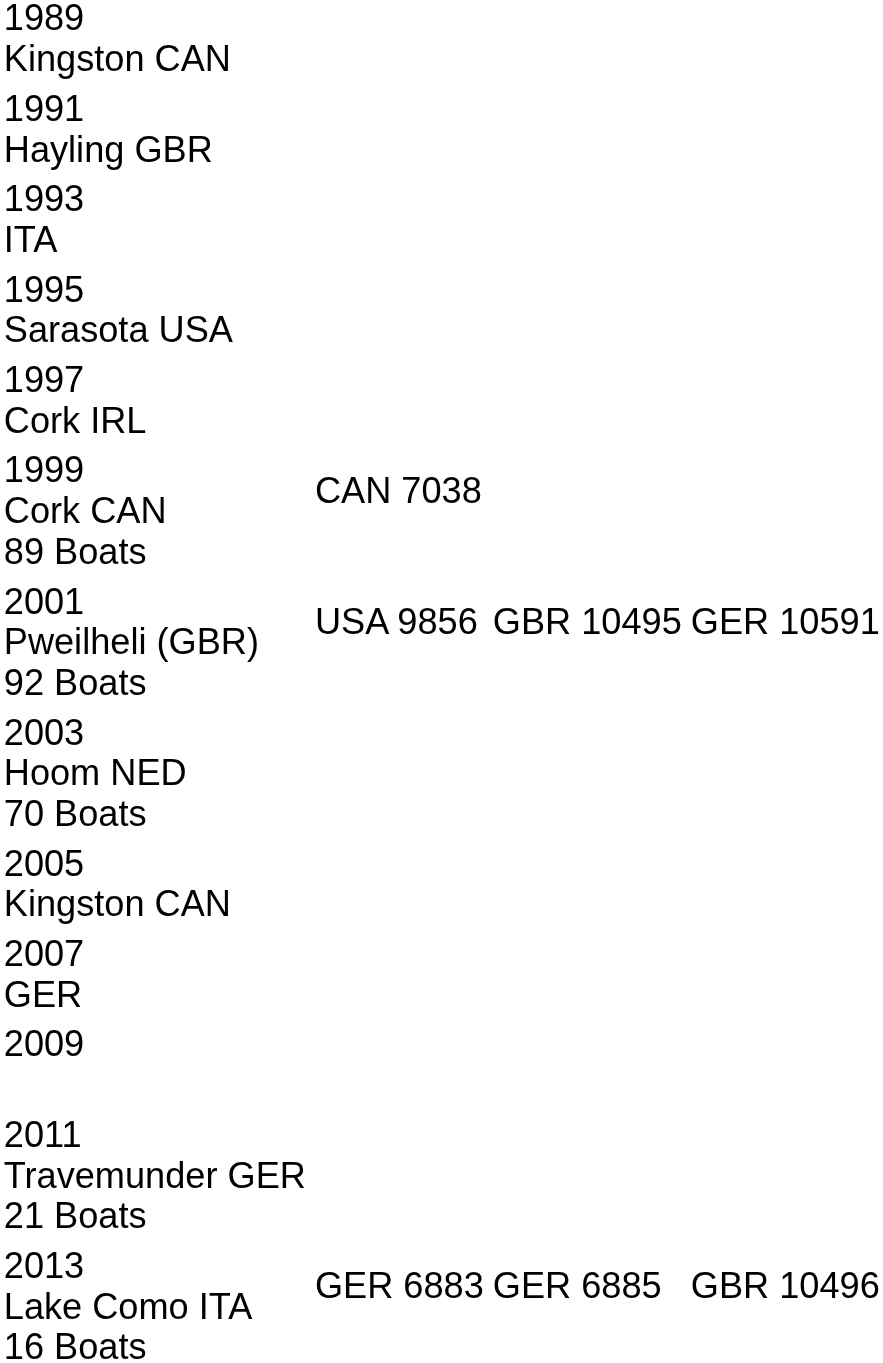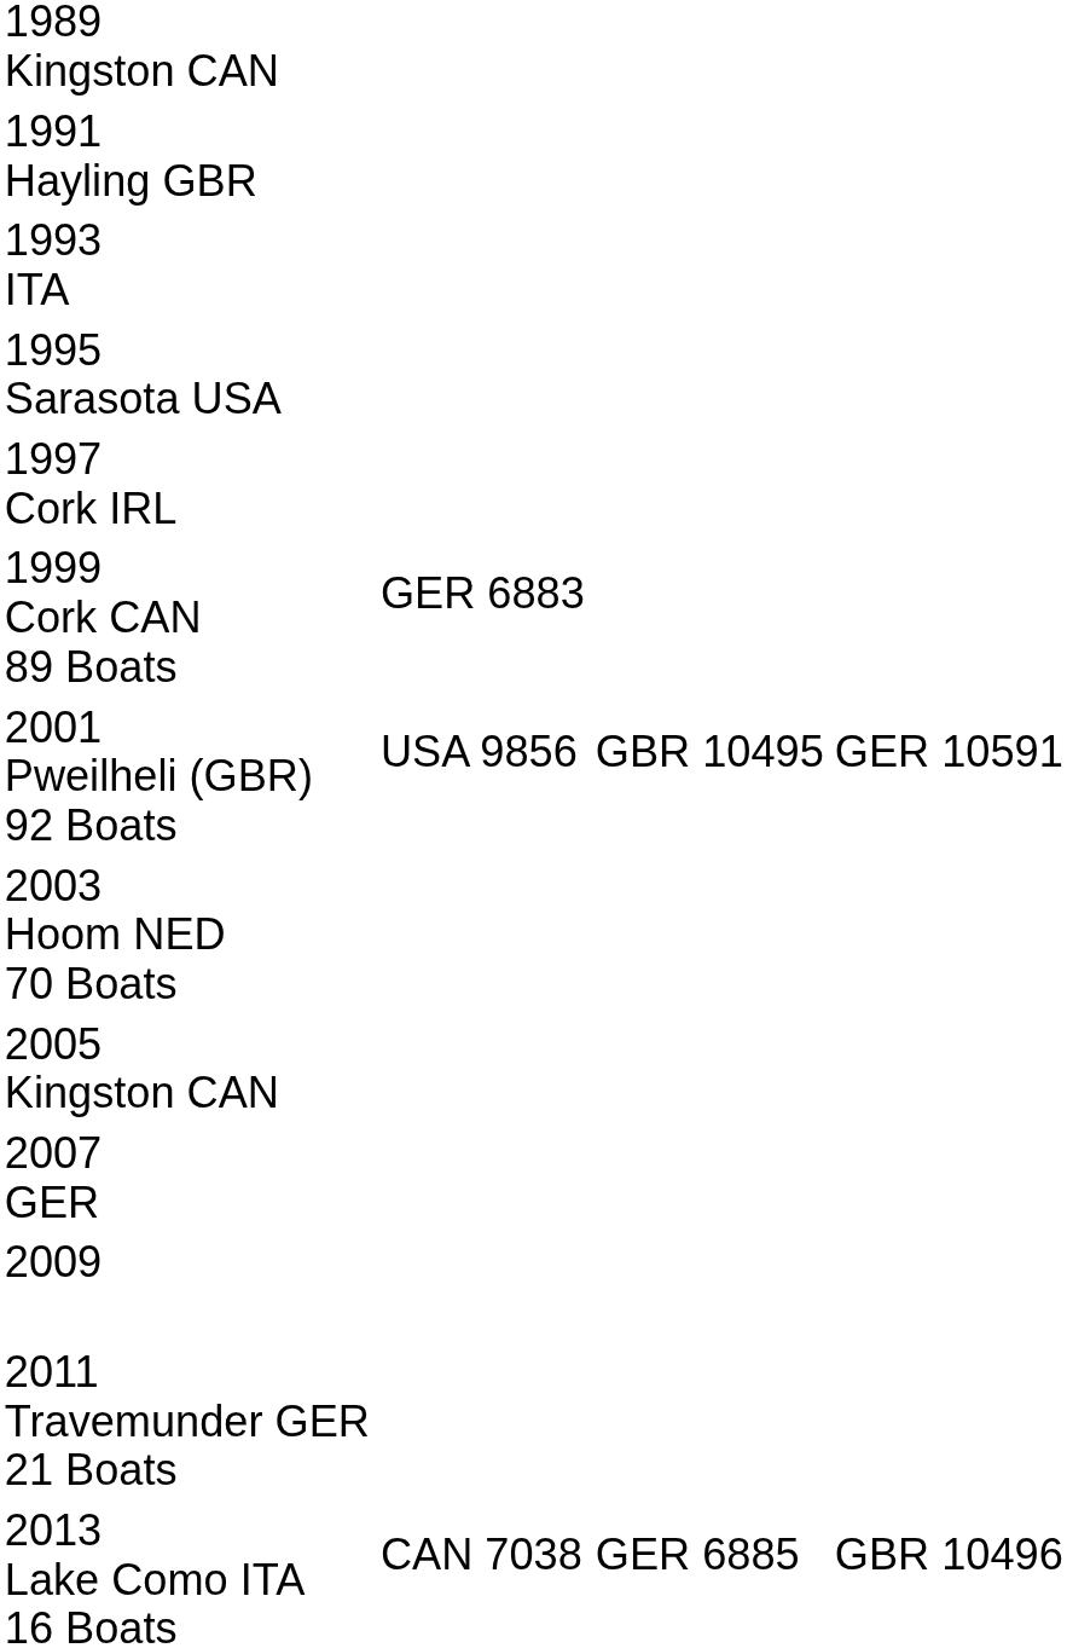1999 Cork CAN 89 Boats | column 2: CAN 7038 -> GER 6883
2013 Lake Como ITA 16 Boats | column 2: GER 6883 -> CAN 7038
